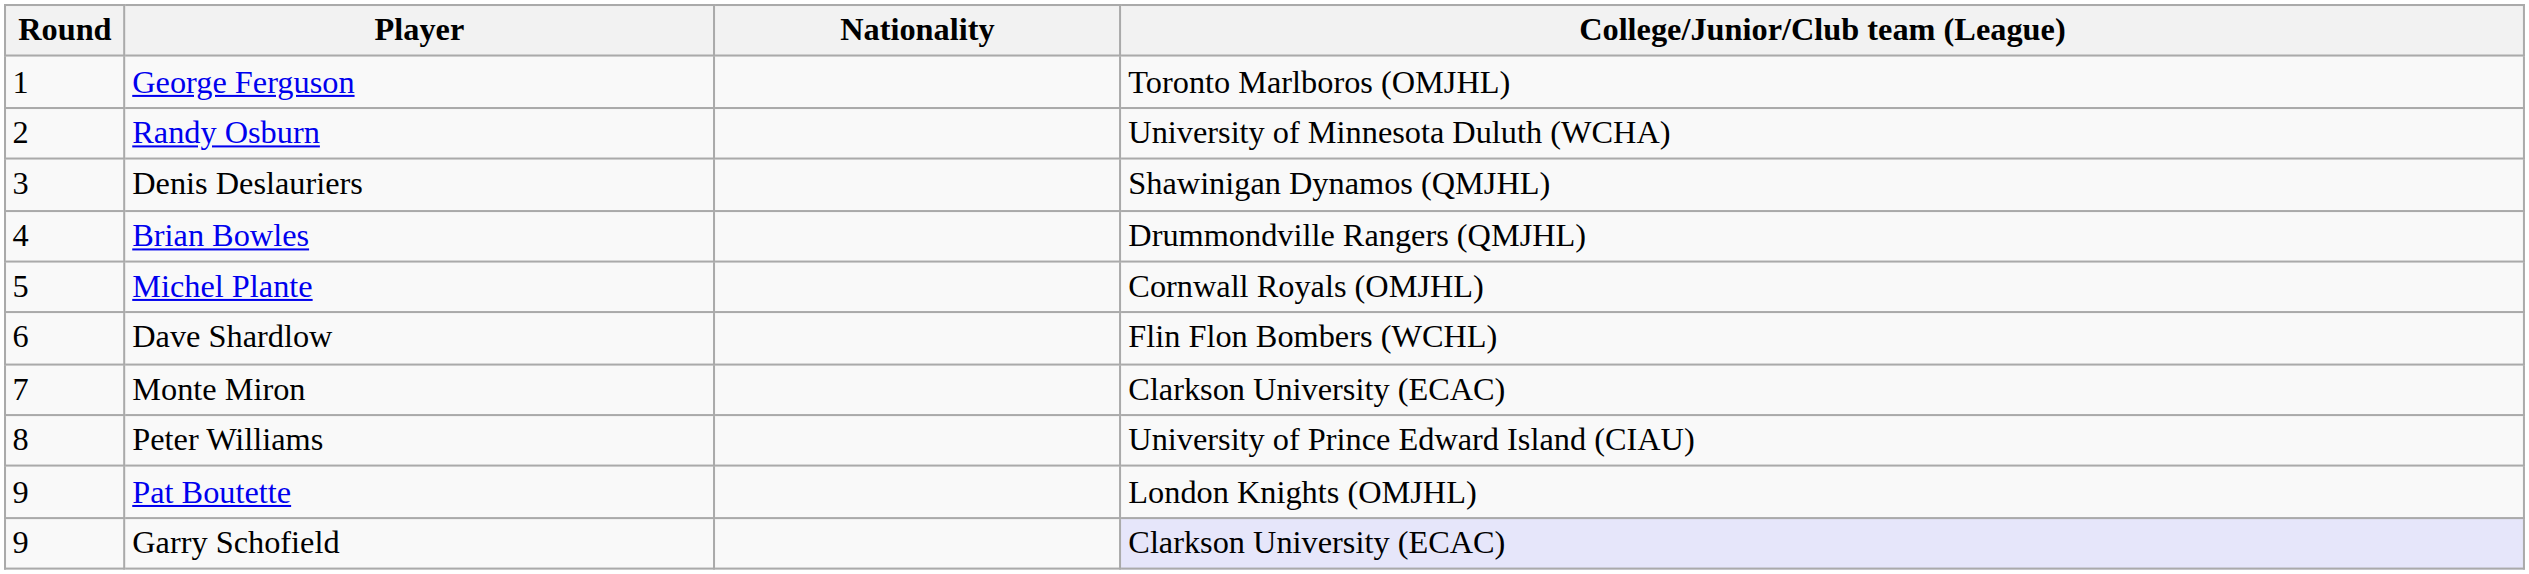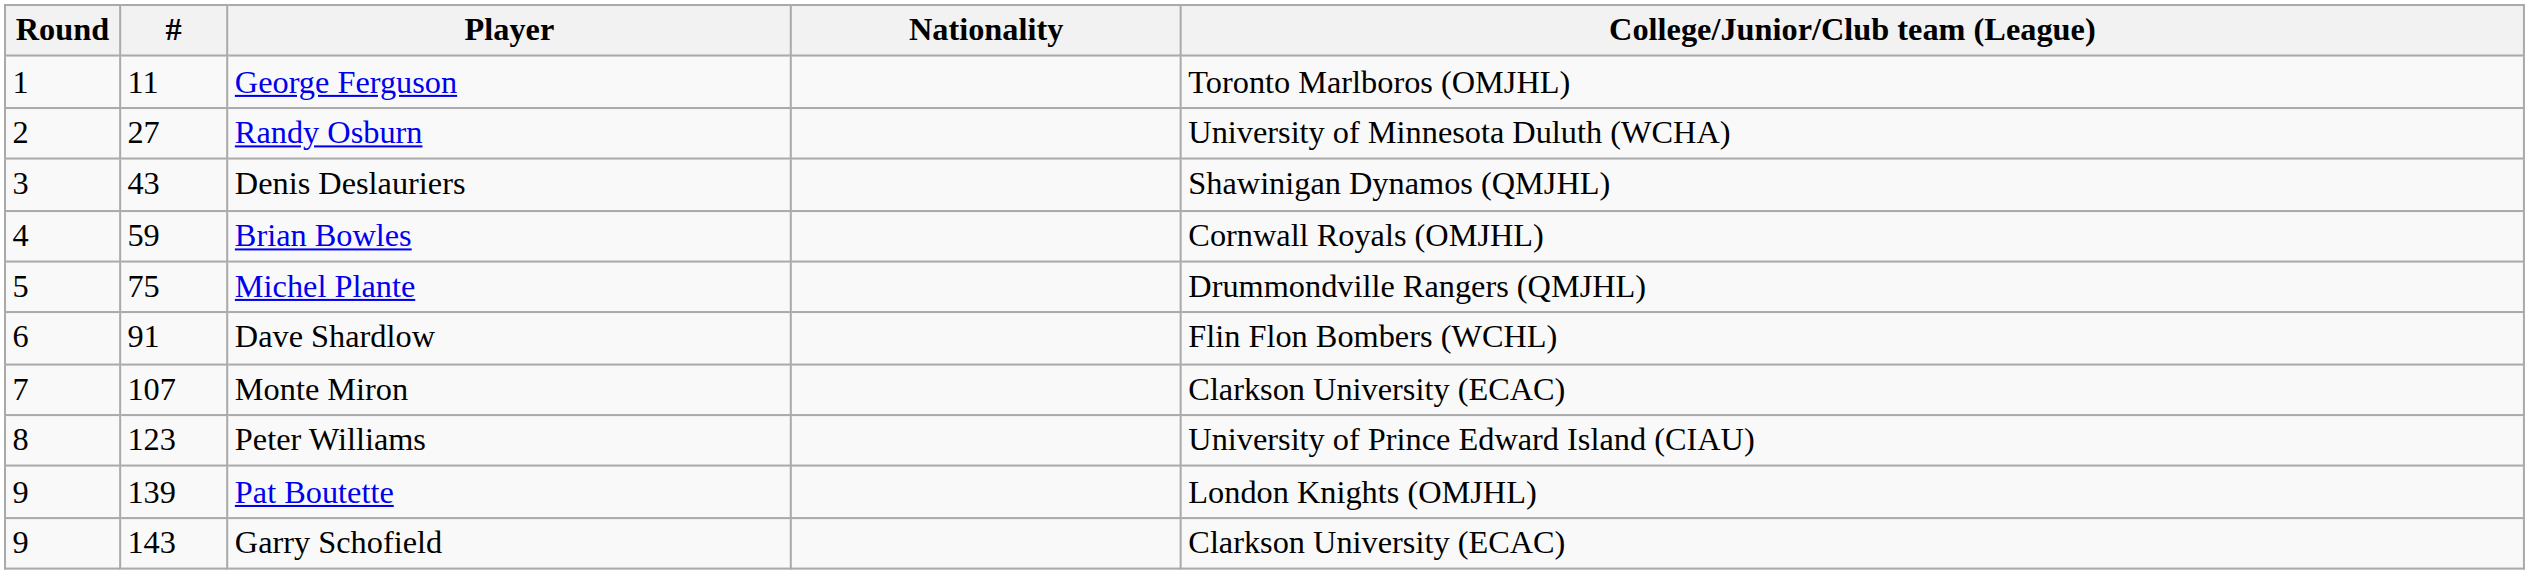+ column: # | 11 | 27 | 43 | 59 | 75 | 91 | 107 | 123 | 139 | 143
Brian Bowles | College/Junior/Club team (League): Drummondville Rangers (QMJHL) -> Cornwall Royals (OMJHL)
Michel Plante | College/Junior/Club team (League): Cornwall Royals (OMJHL) -> Drummondville Rangers (QMJHL)
Garry Schofield | College/Junior/Club team (League): lavender background -> no background
